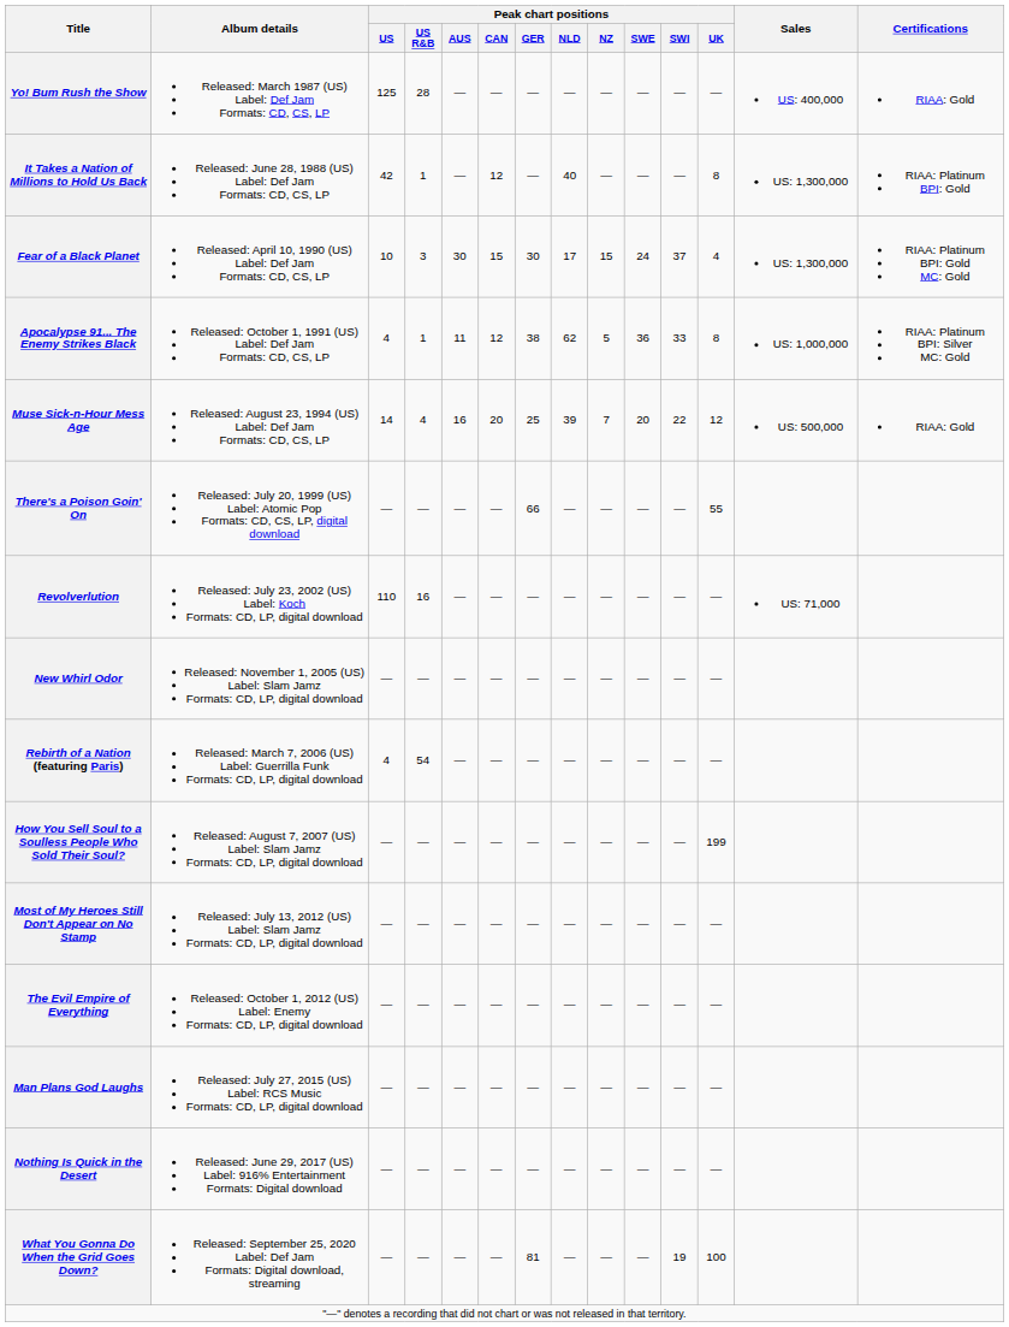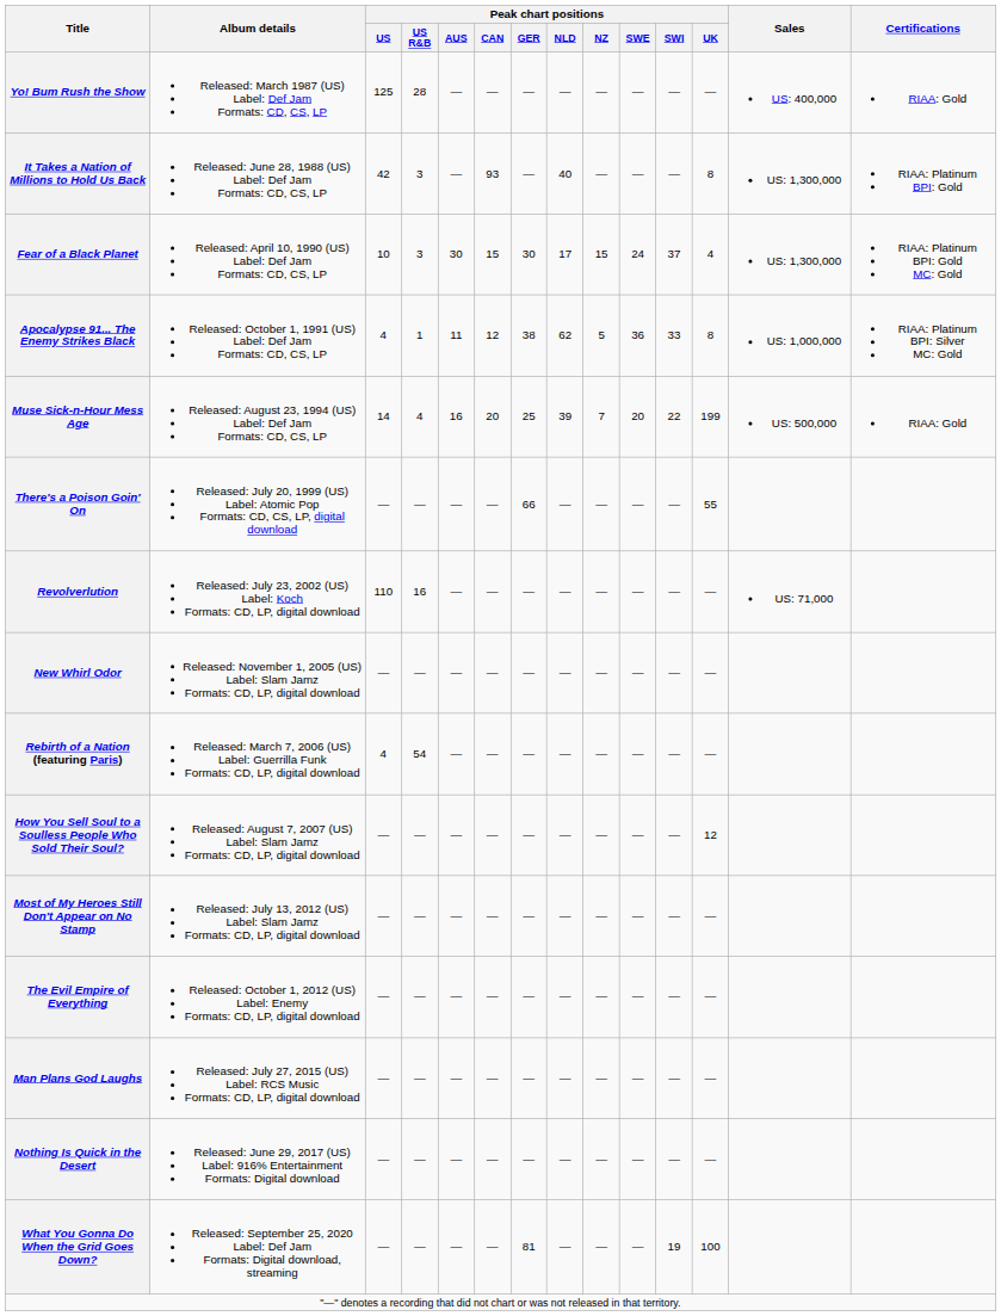It Takes a Nation of Millions to Hold Us Back | Peak chart positions / US R&B: 1 -> 3
It Takes a Nation of Millions to Hold Us Back | Peak chart positions / CAN: 12 -> 93
Muse Sick-n-Hour Mess Age | Peak chart positions / UK: 12 -> 199
How You Sell Soul to a Soulless People Who Sold Their Soul? | Peak chart positions / UK: 199 -> 12
